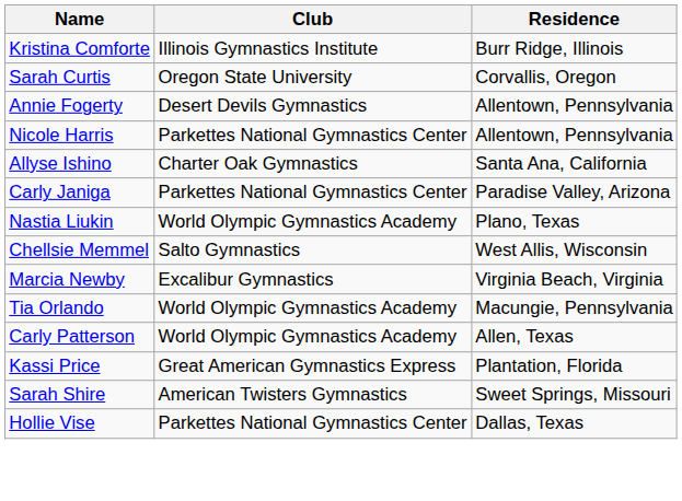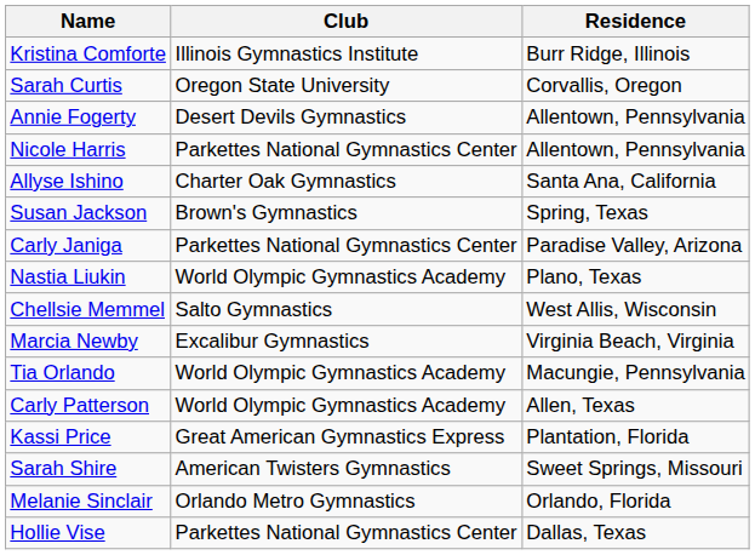+ row: Susan Jackson | Brown's Gymnastics | Spring, Texas
+ row: Melanie Sinclair | Orlando Metro Gymnastics | Orlando, Florida
